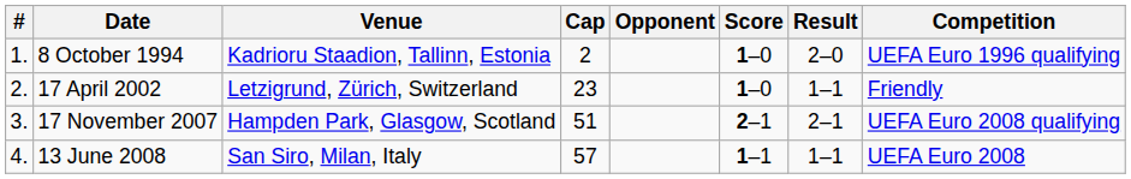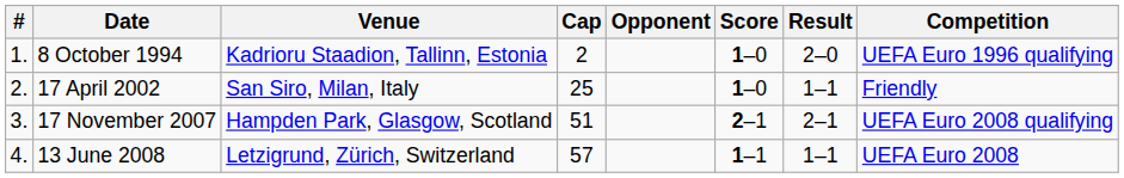17 April 2002 | Venue: Letzigrund, Zürich, Switzerland -> San Siro, Milan, Italy
17 April 2002 | Cap: 23 -> 25
13 June 2008 | Venue: San Siro, Milan, Italy -> Letzigrund, Zürich, Switzerland
